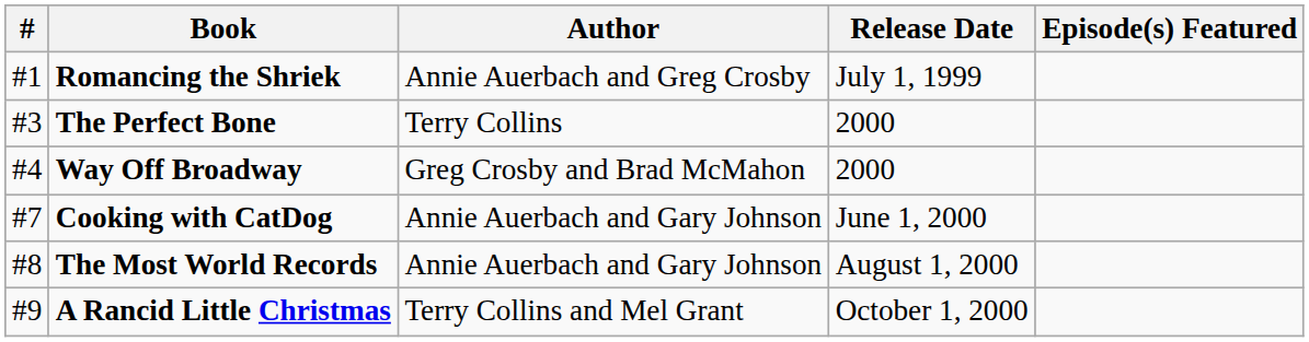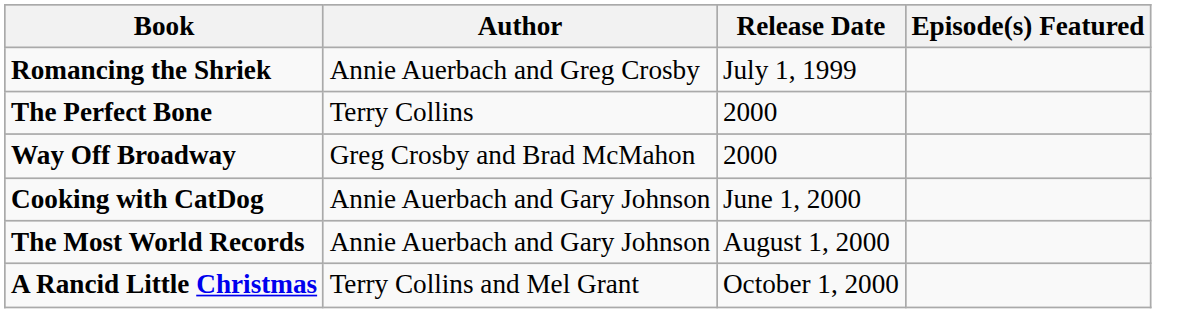- column: # | #1 | #3 | #4 | #7 | #8 | #9
